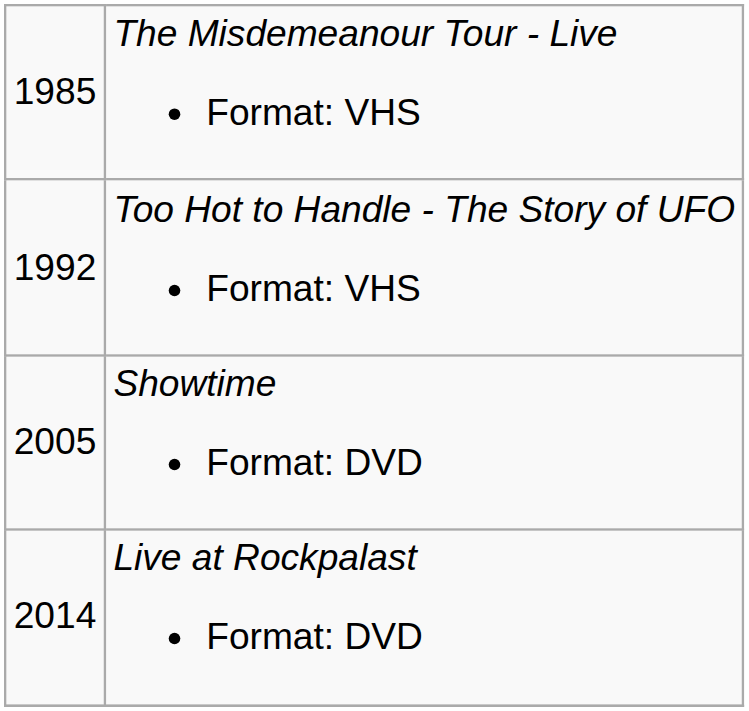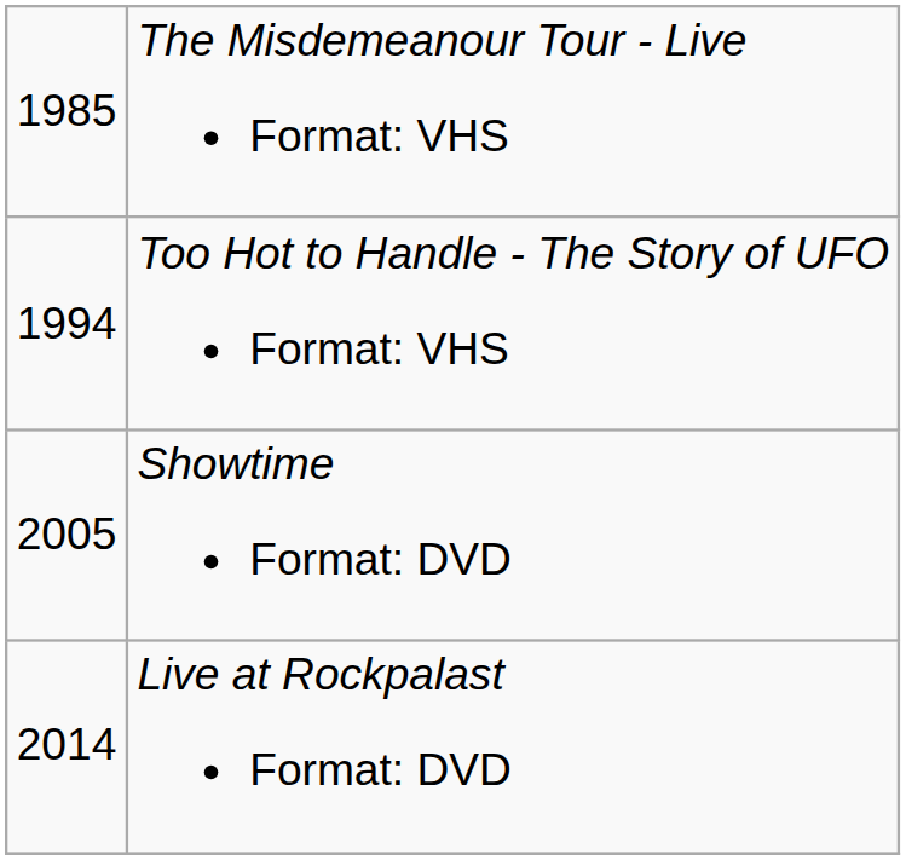Too Hot to Handle - The Story of UFO Format: VHS | column 1: 1992 -> 1994
